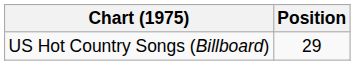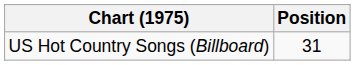US Hot Country Songs (Billboard) | Position: 29 -> 31
